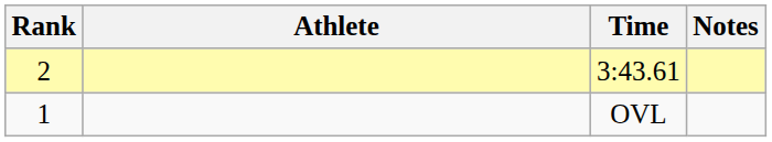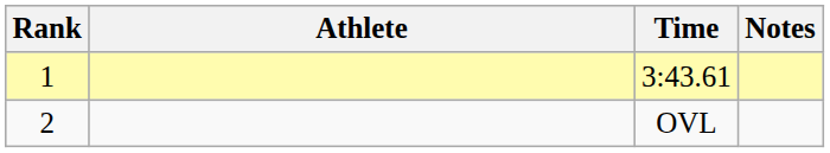3:43.61 | Rank: 2 -> 1
OVL | Rank: 1 -> 2
